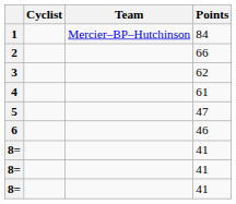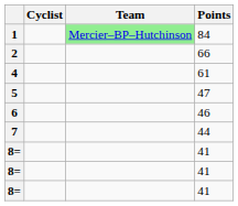1 | Team: no background -> lightgreen background
- row: 3 | 62
+ row: 7 | 44
